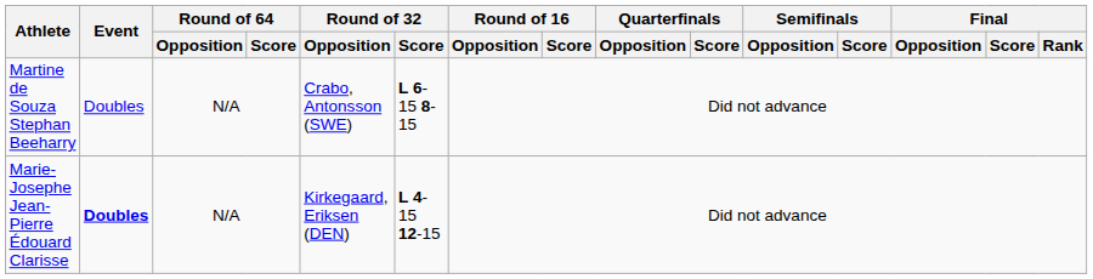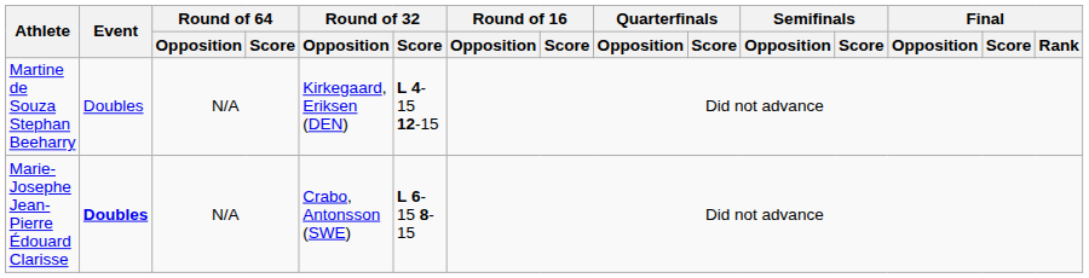Martine de Souza Stephan Beeharry | Round of 32 / Opposition: Crabo, Antonsson (SWE) -> Kirkegaard, Eriksen (DEN)
Martine de Souza Stephan Beeharry | Round of 32 / Score: L 6-15 8-15 -> L 4-15 12-15
Marie-Josephe Jean-Pierre Édouard Clarisse | Round of 32 / Opposition: Kirkegaard, Eriksen (DEN) -> Crabo, Antonsson (SWE)
Marie-Josephe Jean-Pierre Édouard Clarisse | Round of 32 / Score: L 4-15 12-15 -> L 6-15 8-15
